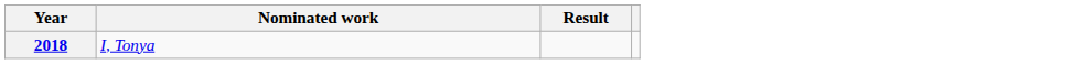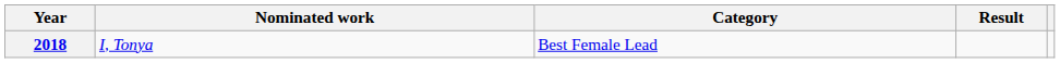+ column: Category | Best Female Lead
